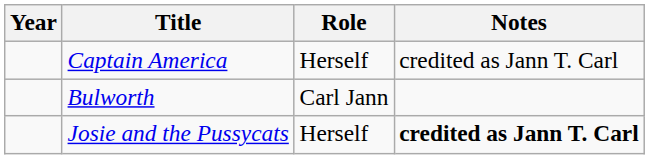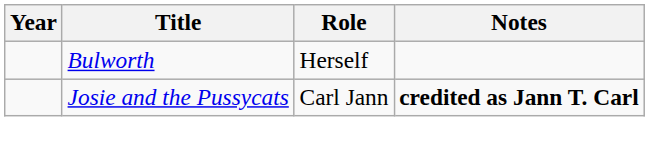- row: Captain America | Herself | credited as Jann T. Carl
Bulworth | Role: Carl Jann -> Herself
Josie and the Pussycats | Role: Herself -> Carl Jann
